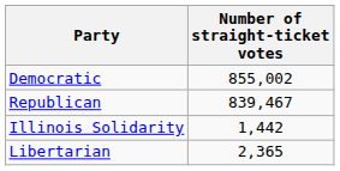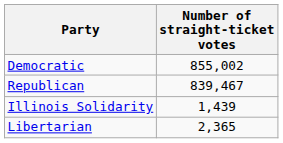Illinois Solidarity | Number of straight-ticket votes: 1,442 -> 1,439
